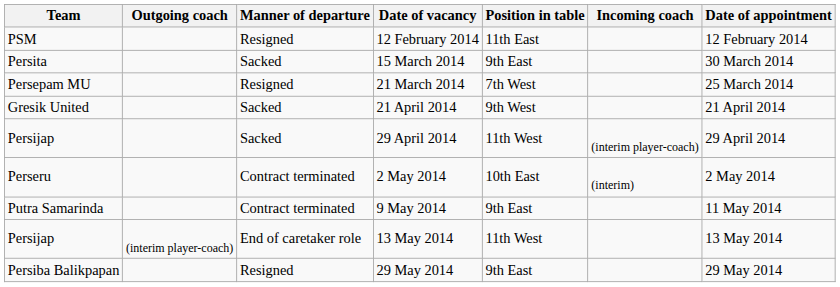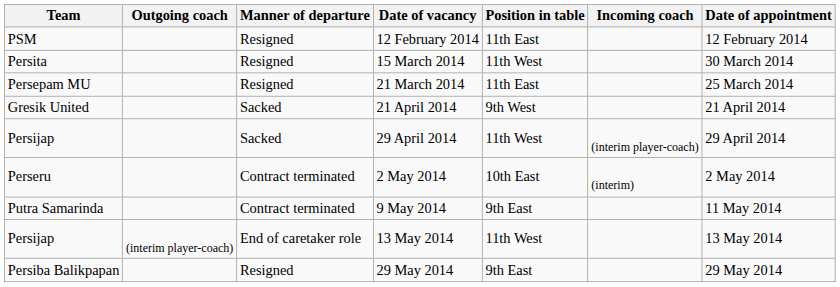15 March 2014 | Manner of departure: Sacked -> Resigned
15 March 2014 | Position in table: 9th East -> 11th West
21 March 2014 | Position in table: 7th West -> 11th East
